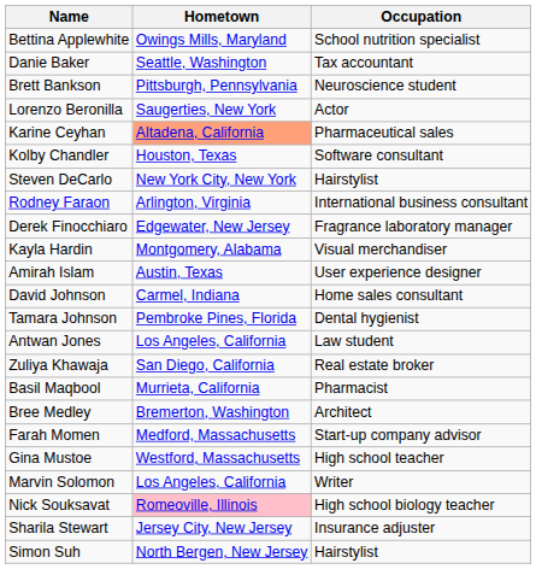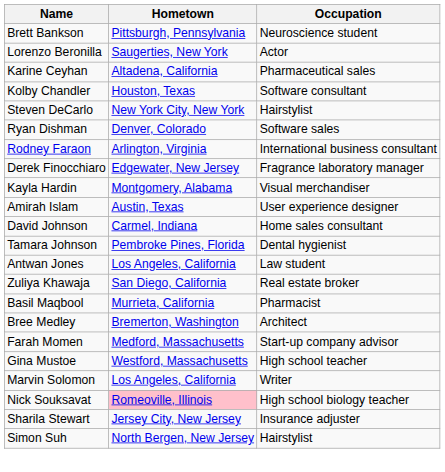- row: Bettina Applewhite | Owings Mills, Maryland | School nutrition specialist
- row: Danie Baker | Seattle, Washington | Tax accountant
Karine Ceyhan | Hometown: lightsalmon background -> no background
+ row: Ryan Dishman | Denver, Colorado | Software sales
